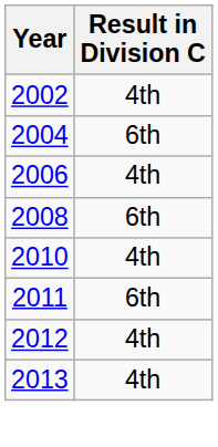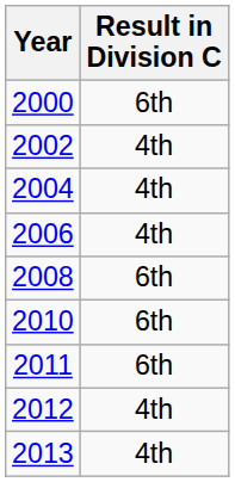+ row: 2000 | 6th
2004 | Result in Division C: 6th -> 4th
2010 | Result in Division C: 4th -> 6th
